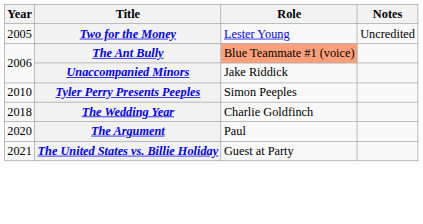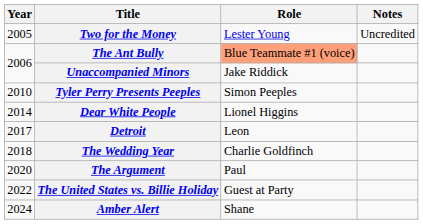+ row: 2014 | Dear White People | Lionel Higgins
+ row: 2017 | Detroit | Leon
The United States vs. Billie Holiday | Year: 2021 -> 2022
+ row: 2024 | Amber Alert | Shane
